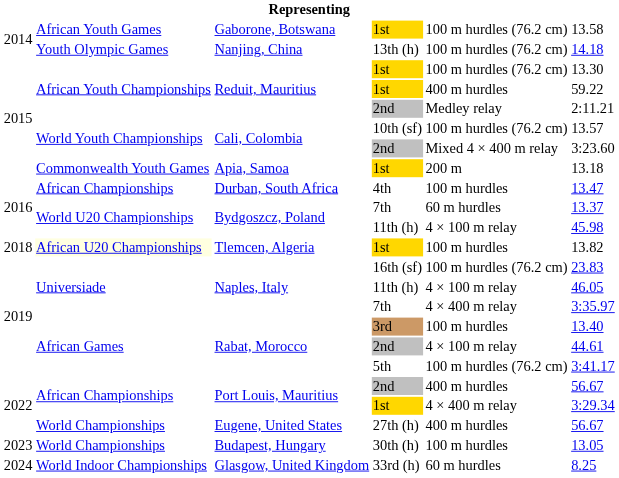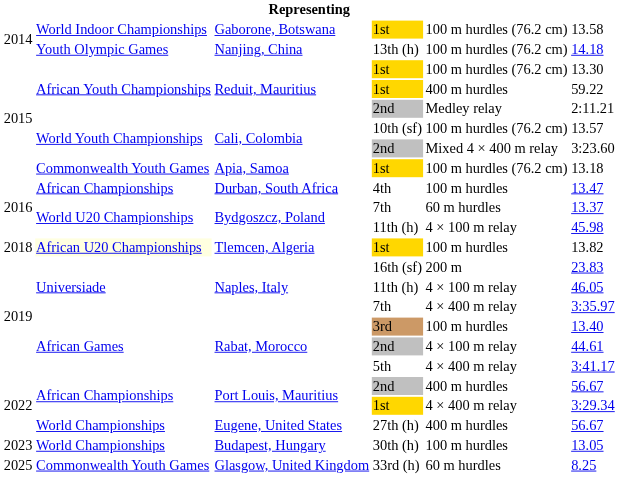Gaborone, Botswana | column 2: African Youth Games -> World Indoor Championships
Apia, Samoa | column 5: 200 m -> 100 m hurdles (76.2 cm)
Naples, Italy / 16th (sf) | column 5: 100 m hurdles (76.2 cm) -> 200 m
Rabat, Morocco / 5th | column 5: 100 m hurdles (76.2 cm) -> 4 × 400 m relay
Glasgow, United Kingdom | column 1: 2024 -> 2025
Glasgow, United Kingdom | column 2: World Indoor Championships -> Commonwealth Youth Games
